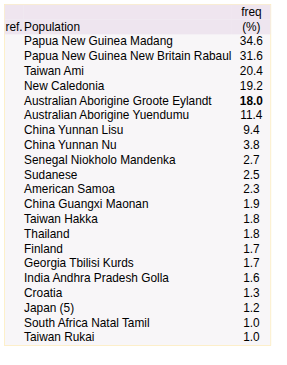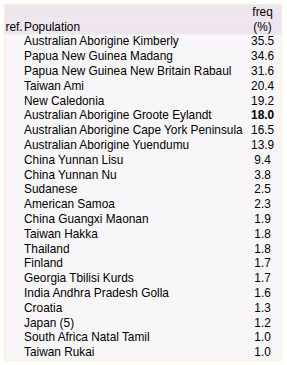+ row: Australian Aborigine Kimberly | 35.5
+ row: Australian Aborigine Cape York Peninsula | 16.5
Australian Aborigine Yuendumu | column 3: 11.4 -> 13.9
- row: Senegal Niokholo Mandenka | 2.7
